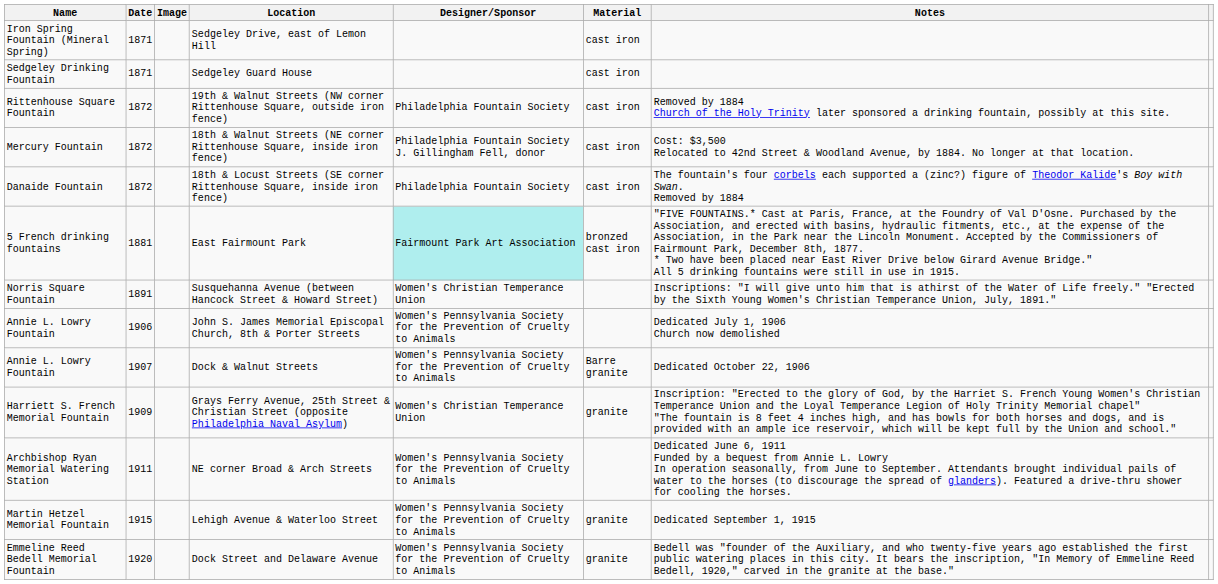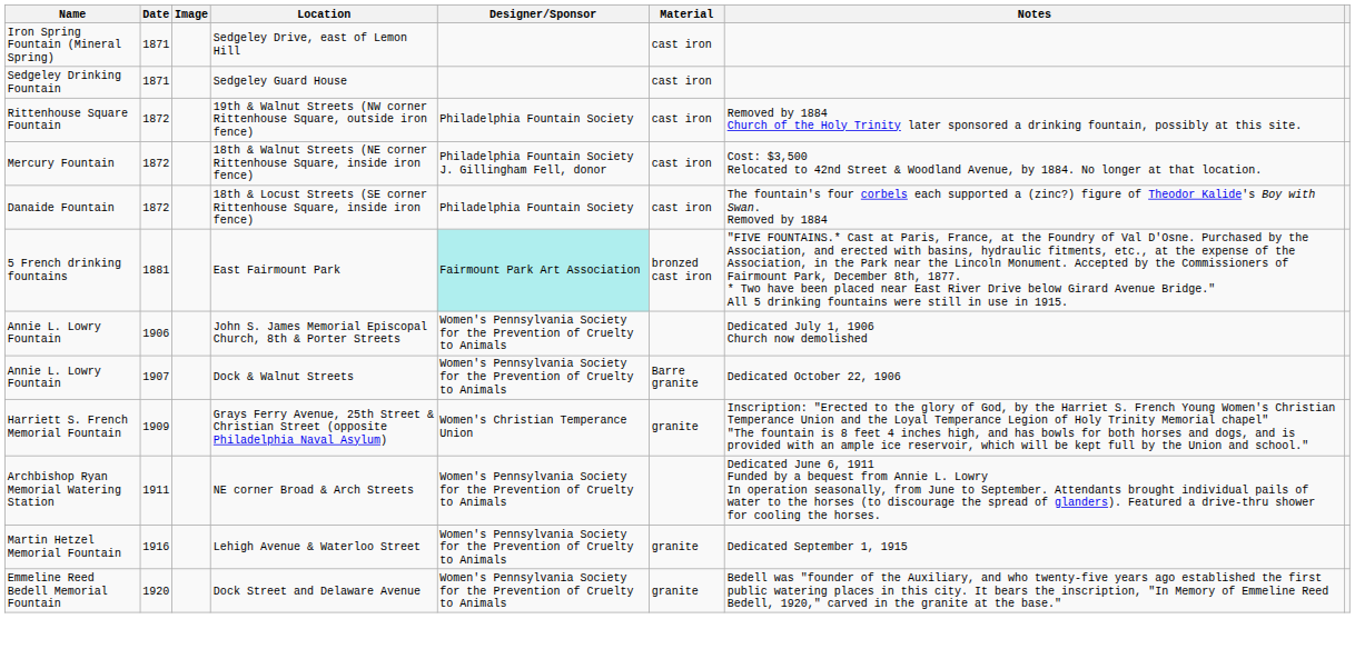- row: Norris Square Fountain | 1891 | Susquehanna Avenue (between Hancock Street & Howard Street) | Women's Christian Temperance Union | Inscriptions: "I will give unto him that is athirst of the Water of Life freely." "Erected by the Sixth Young Women's Christian Temperance Union, July, 1891."
Lehigh Avenue & Waterloo Street | Date: 1915 -> 1916
